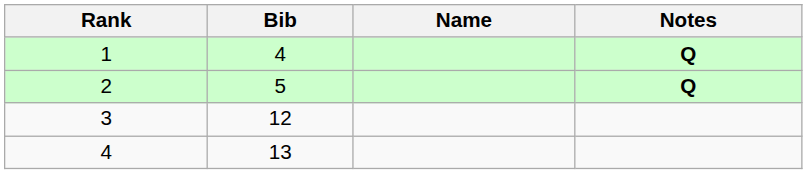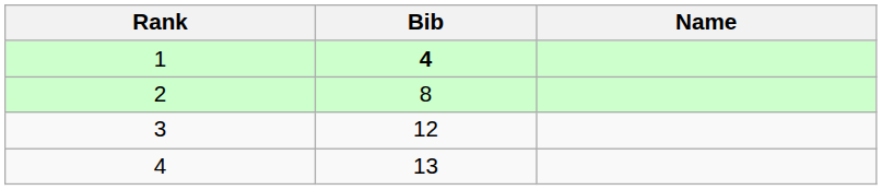- column: Notes | Q | Q
1 | Bib: normal -> bold
2 | Bib: 5 -> 8
